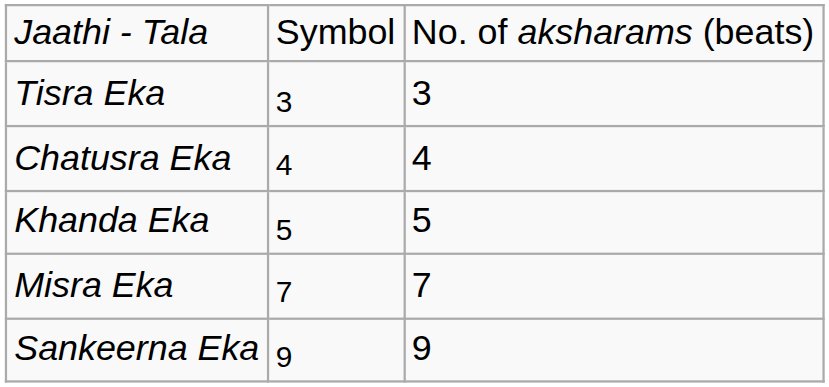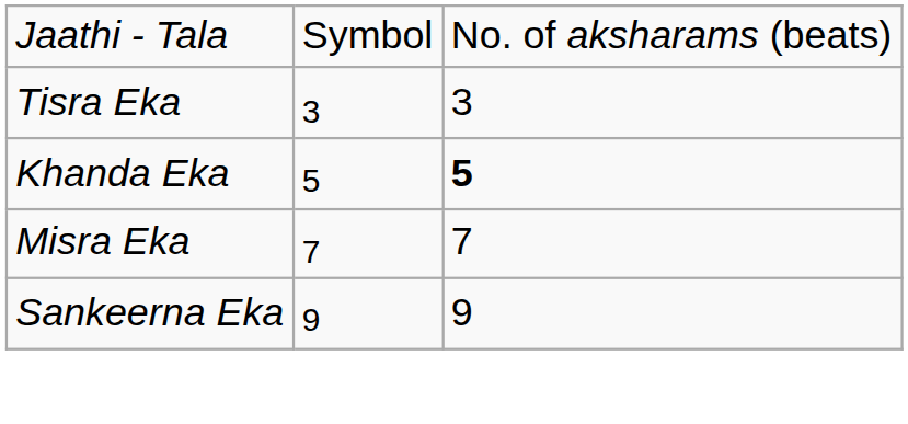- row: Chatusra Eka | 4 | 4
Khanda Eka | column 3: normal -> bold
